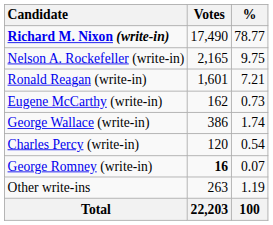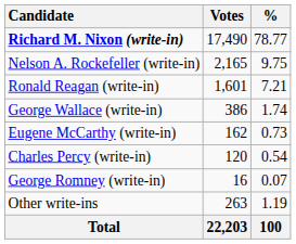rows swapped: George Wallace (write-in) <-> Eugene McCarthy (write-in)
George Romney (write-in) | Votes: bold -> normal
